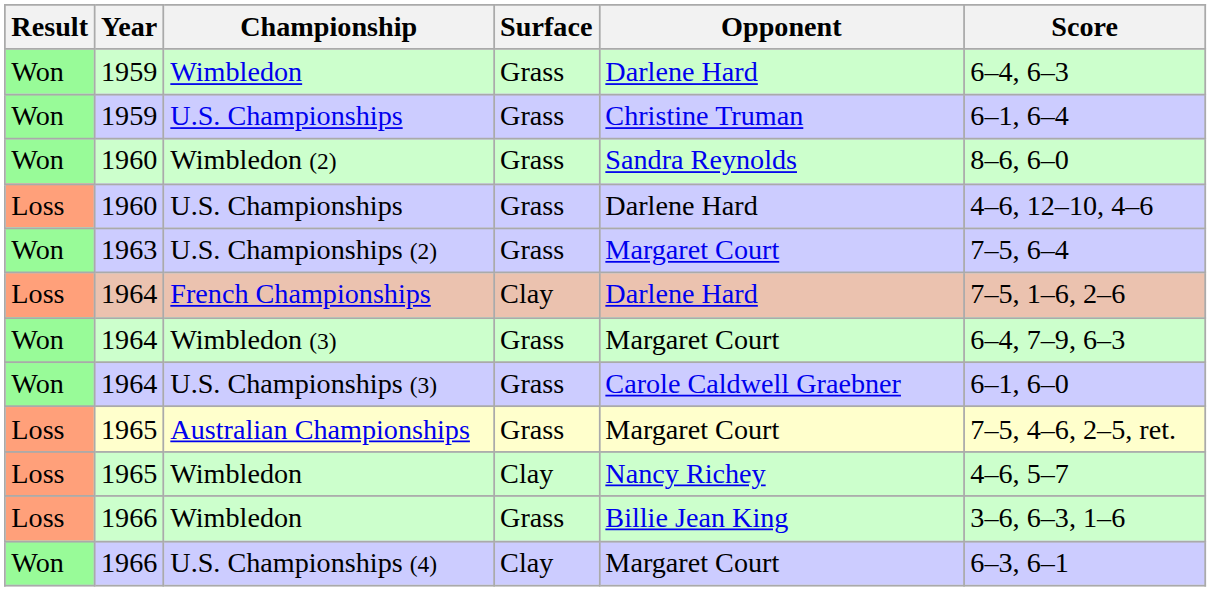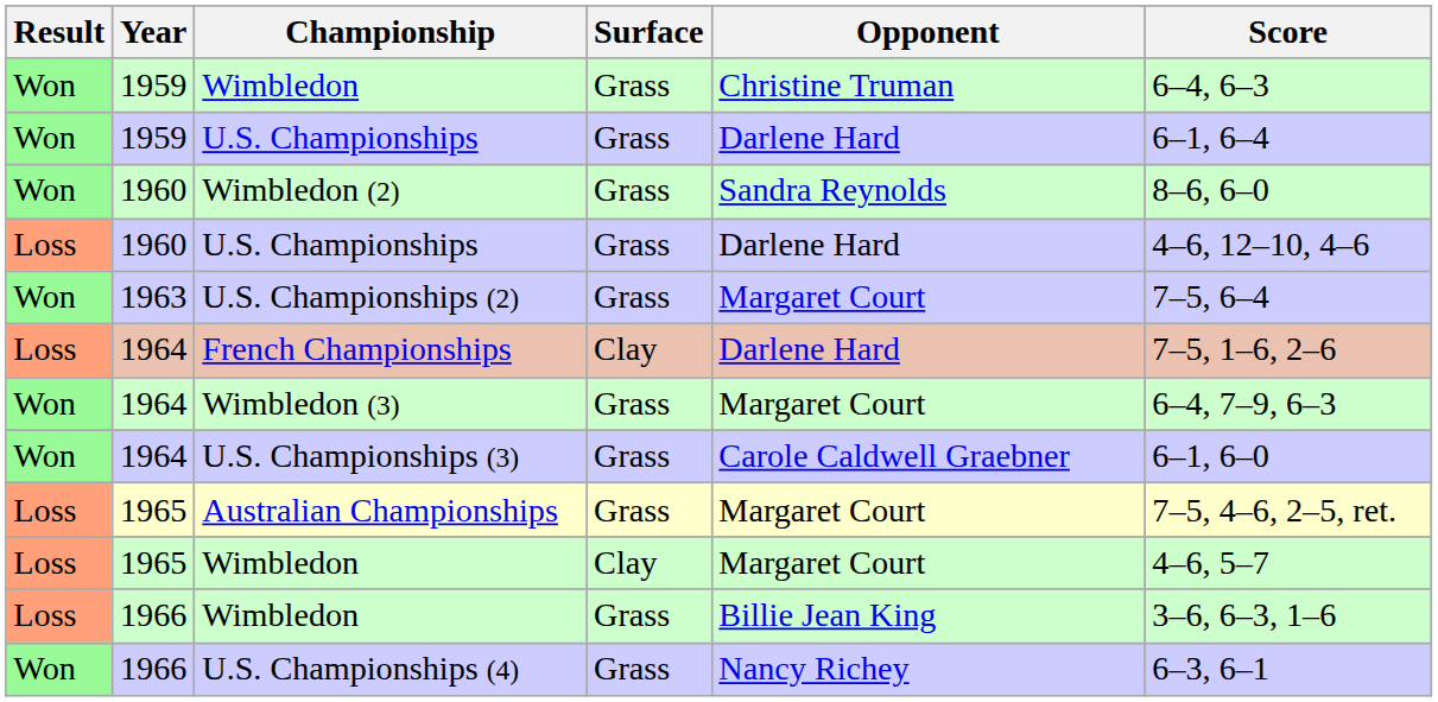1959 / Wimbledon | Opponent: Darlene Hard -> Christine Truman
1959 / U.S. Championships | Opponent: Christine Truman -> Darlene Hard
1965 / Wimbledon | Opponent: Nancy Richey -> Margaret Court
U.S. Championships (4) | Surface: Clay -> Grass
U.S. Championships (4) | Opponent: Margaret Court -> Nancy Richey
